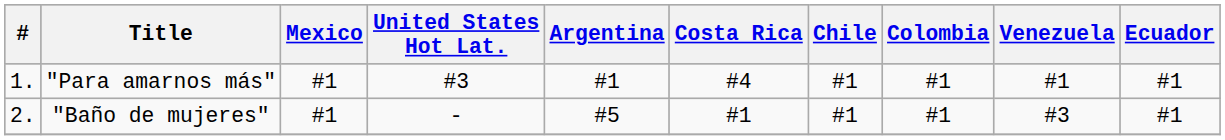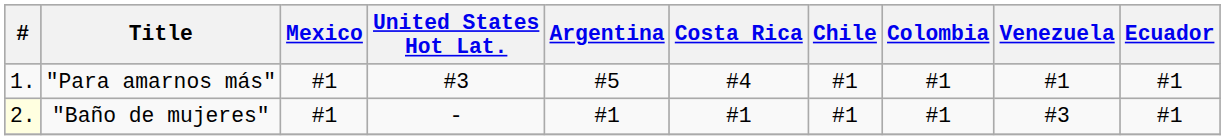"Para amarnos más" | Argentina: #1 -> #5
"Baño de mujeres" | #: no background -> lightyellow background
"Baño de mujeres" | Argentina: #5 -> #1
